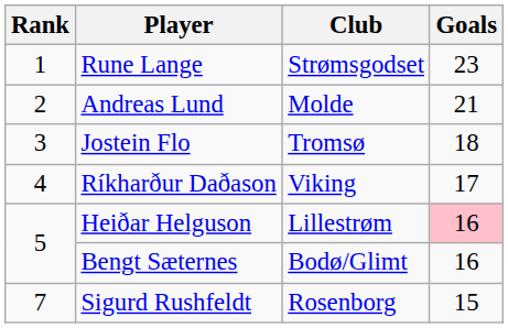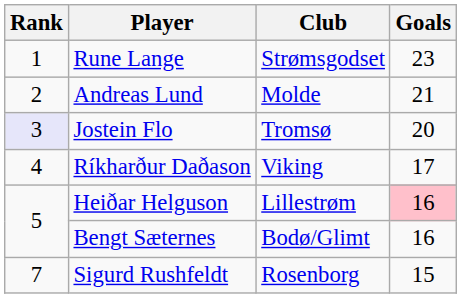Jostein Flo | Rank: no background -> lavender background
Jostein Flo | Goals: 18 -> 20
